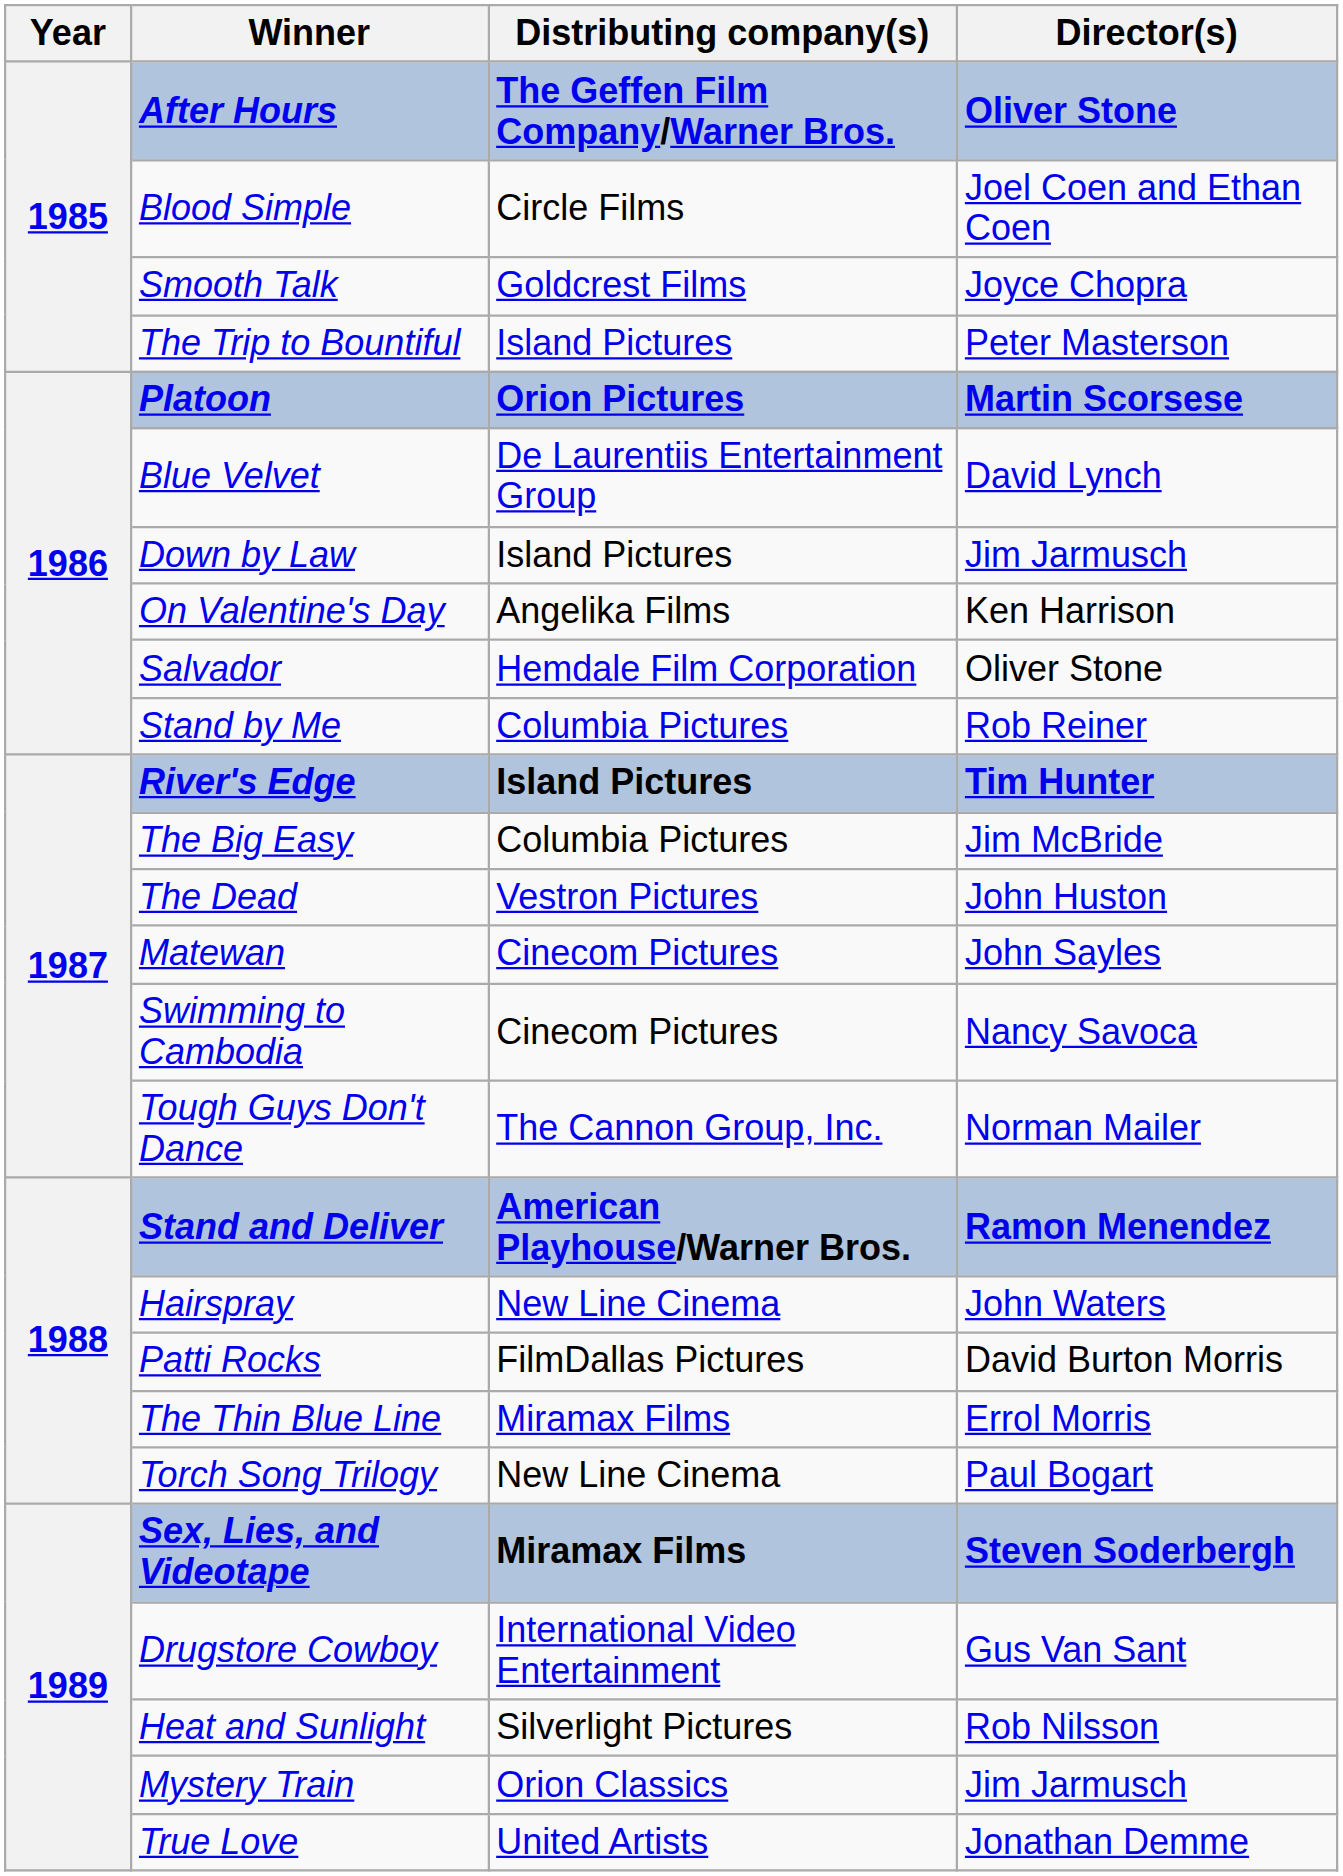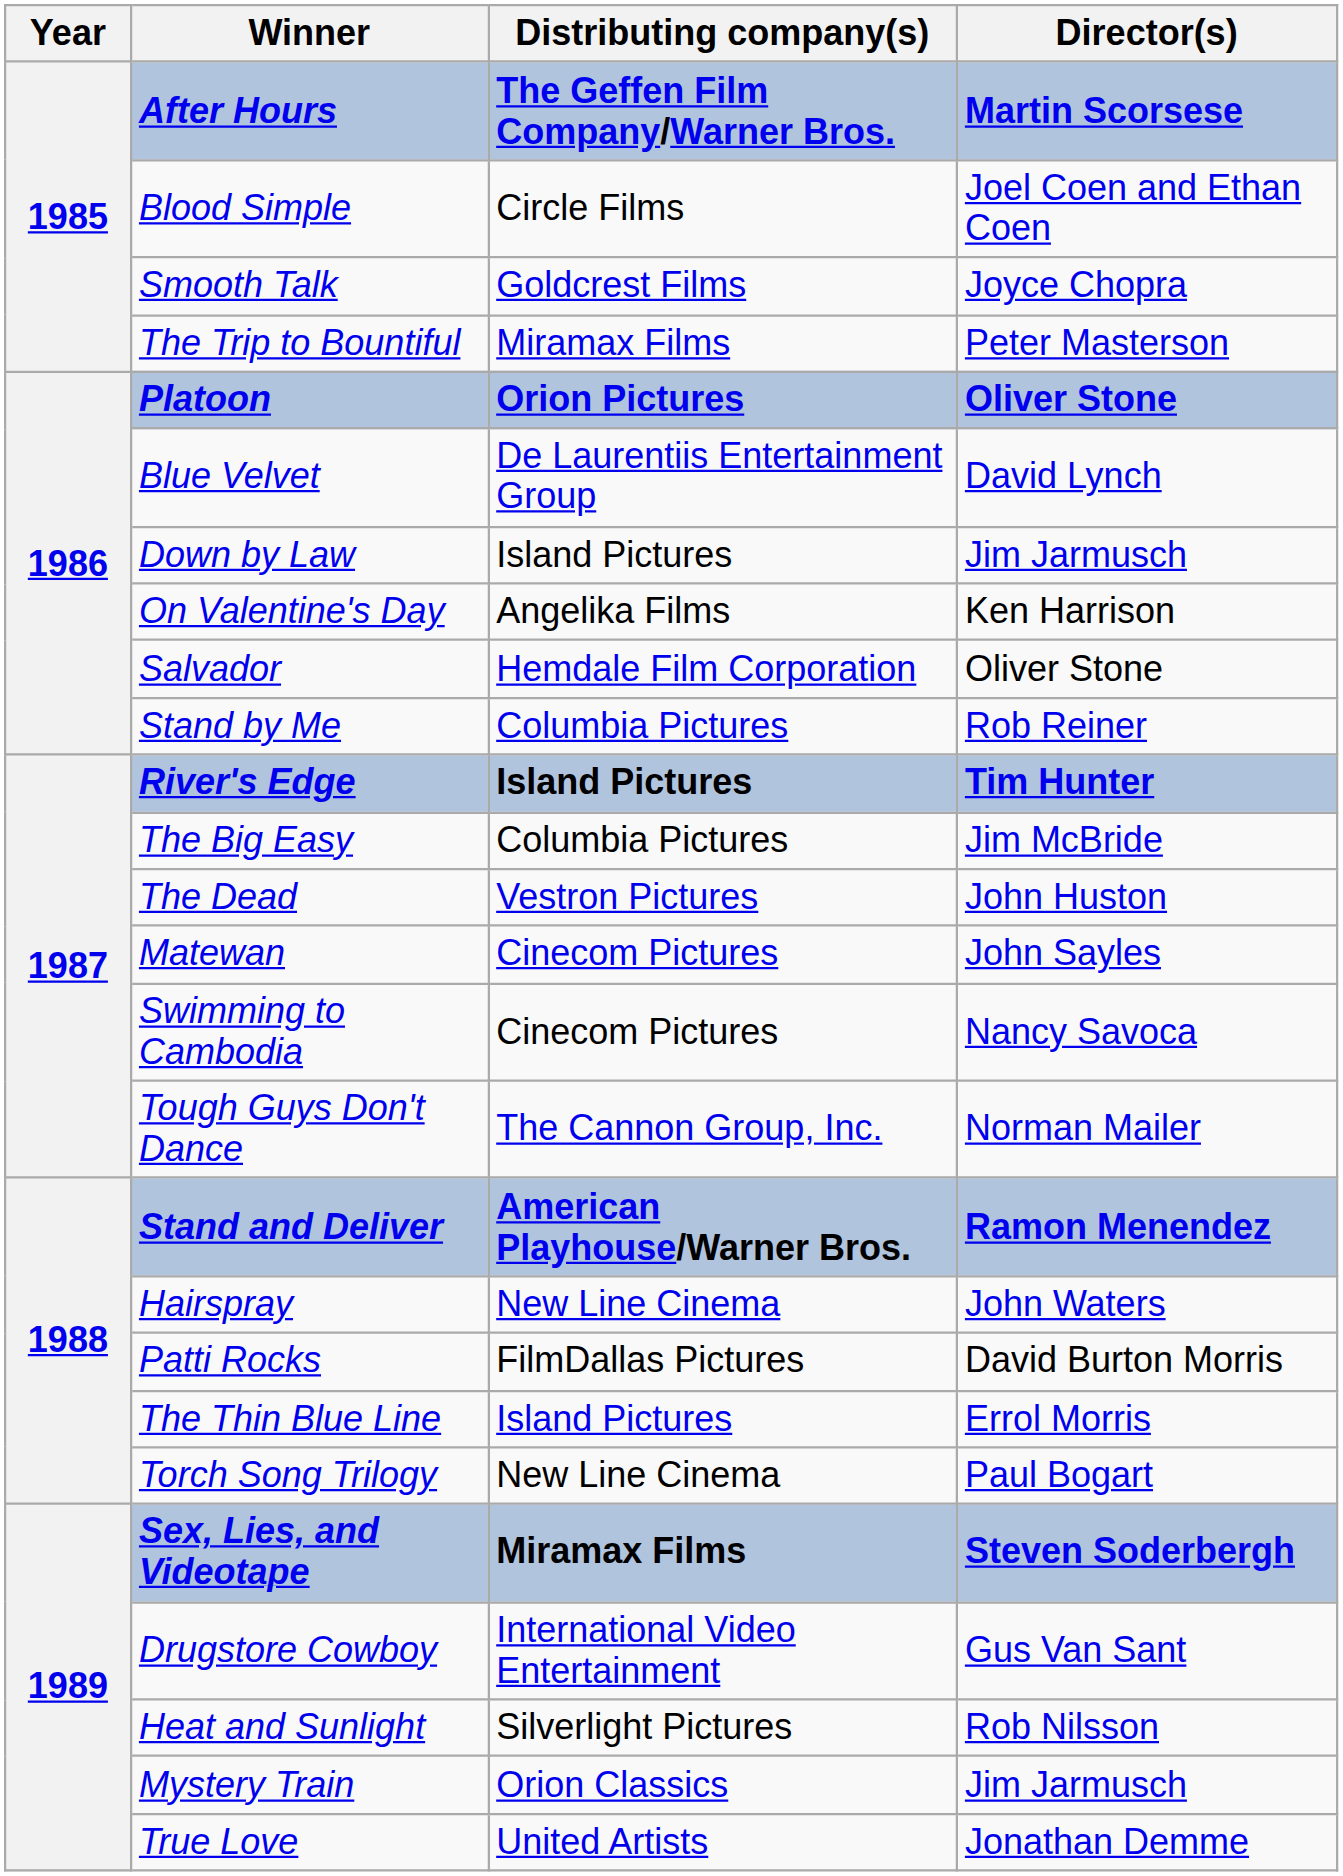After Hours | Director(s): Oliver Stone -> Martin Scorsese
The Trip to Bountiful | Distributing company(s): Island Pictures -> Miramax Films
Platoon | Director(s): Martin Scorsese -> Oliver Stone
The Thin Blue Line | Distributing company(s): Miramax Films -> Island Pictures
